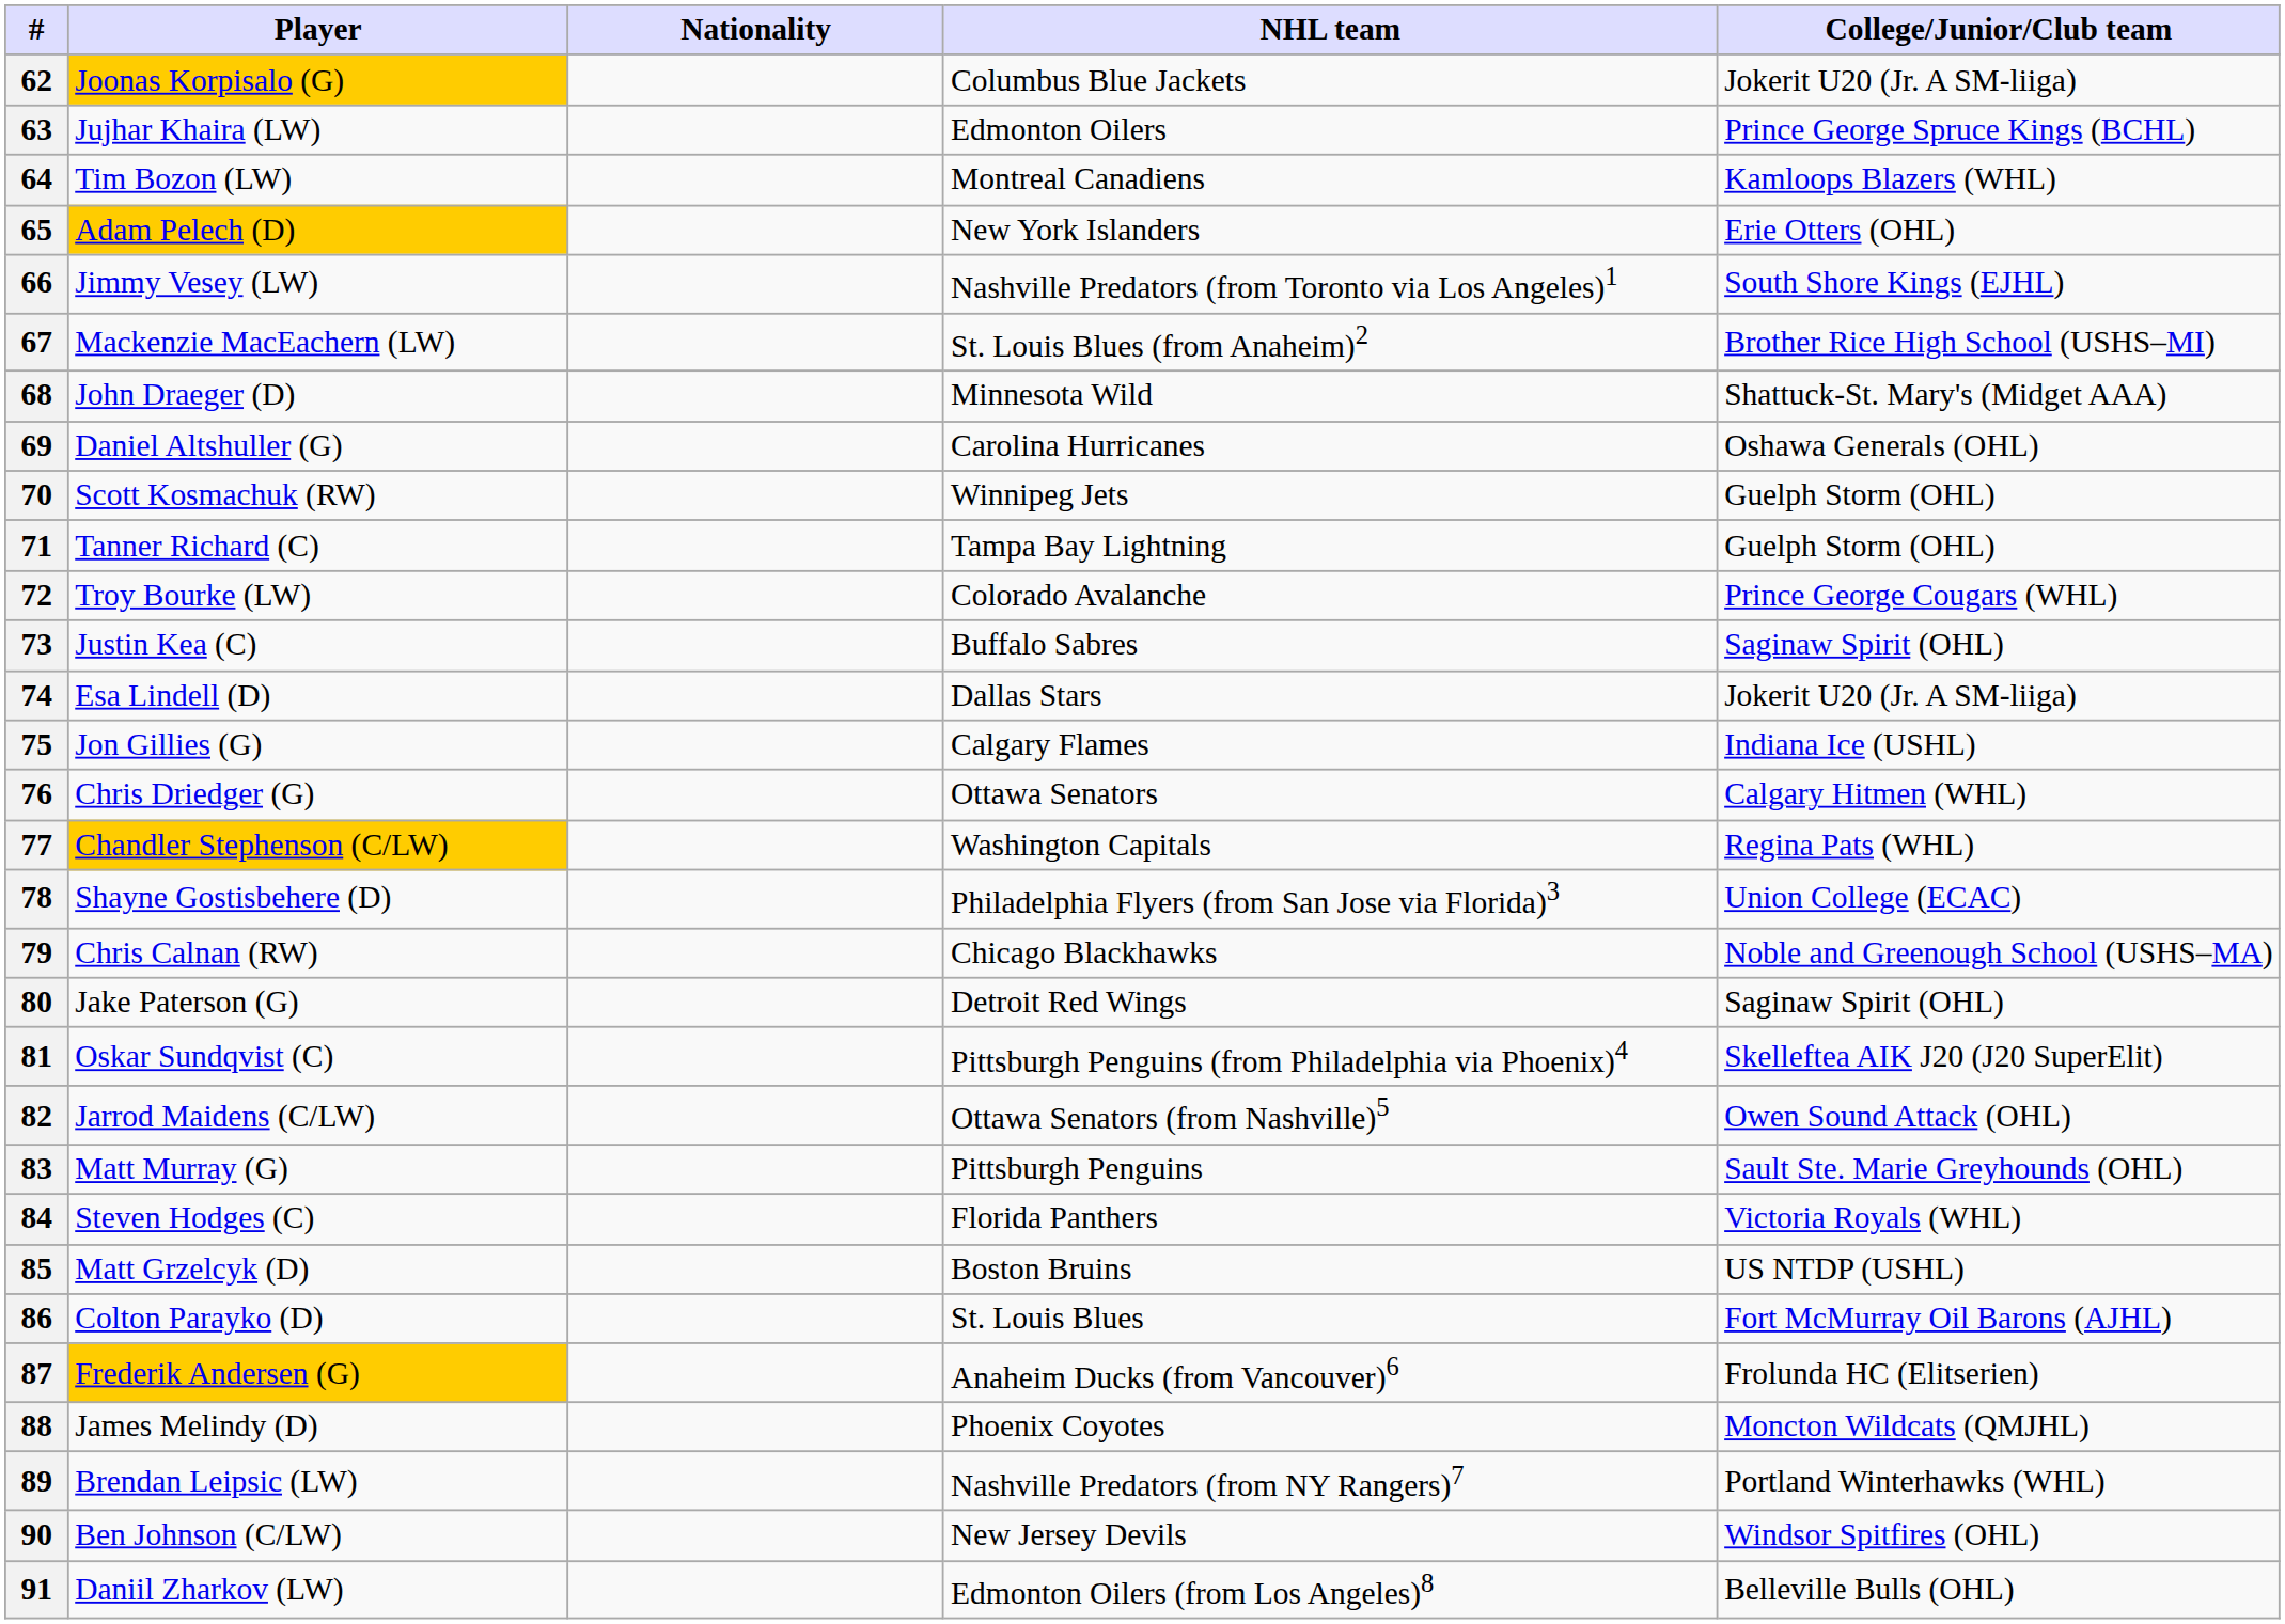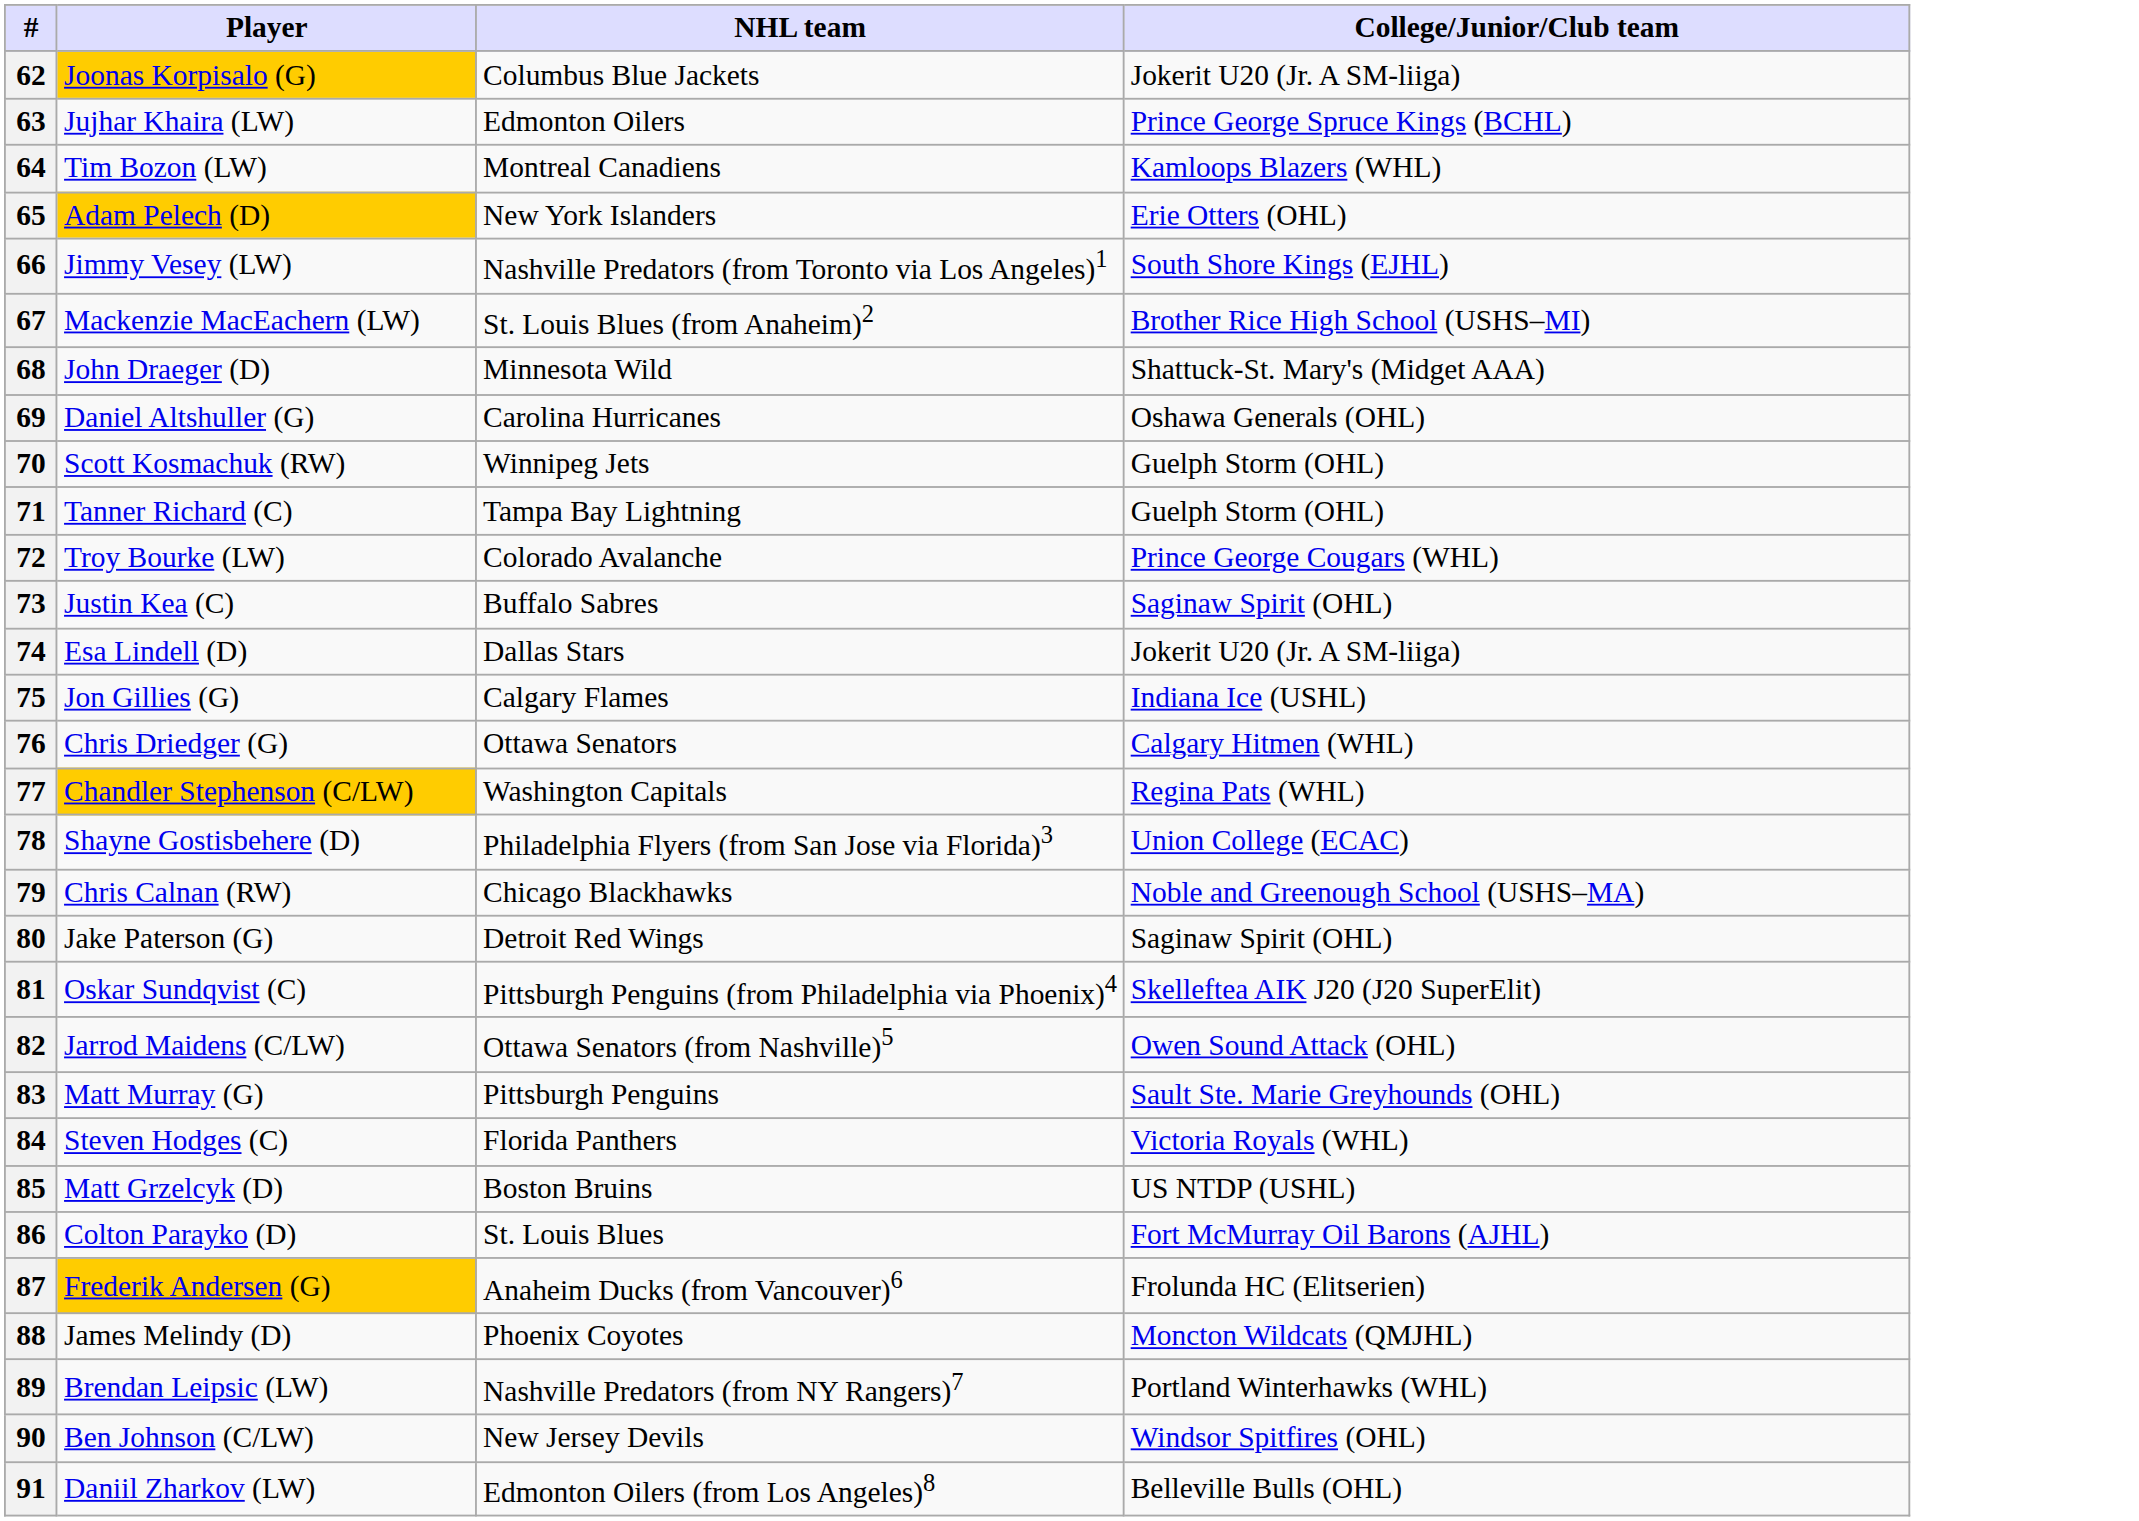- column: Nationality
